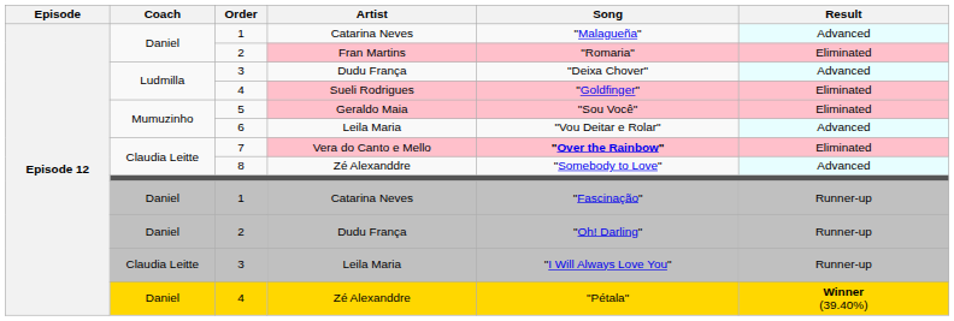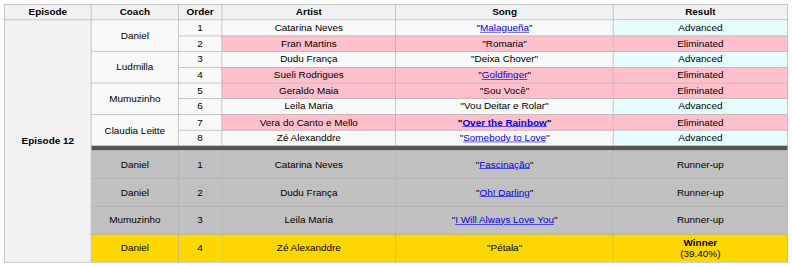3 / Leila Maria | Coach: Claudia Leitte -> Mumuzinho
